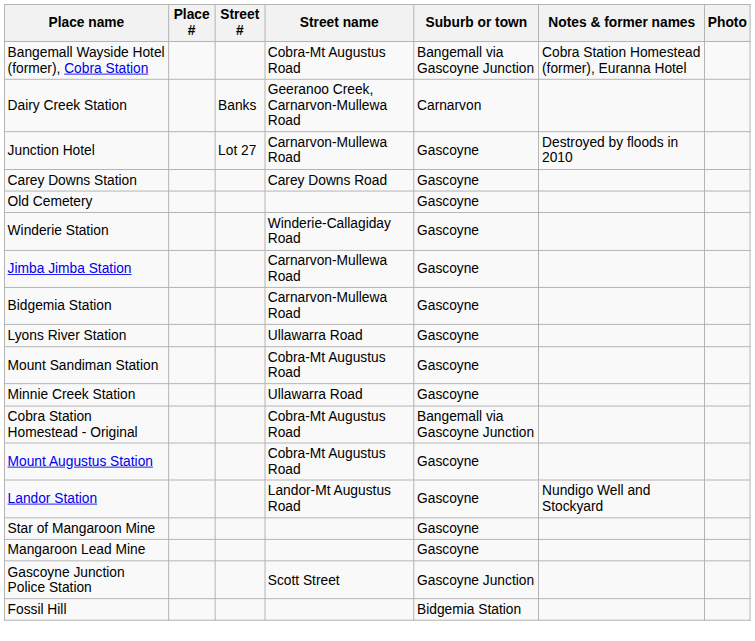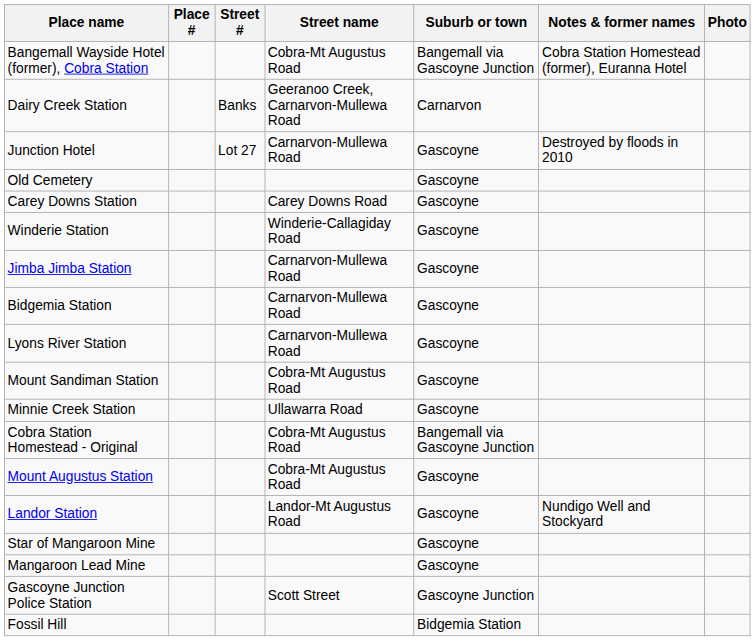rows swapped: Old Cemetery <-> Carey Downs Station
Lyons River Station | Street name: Ullawarra Road -> Carnarvon-Mullewa Road
